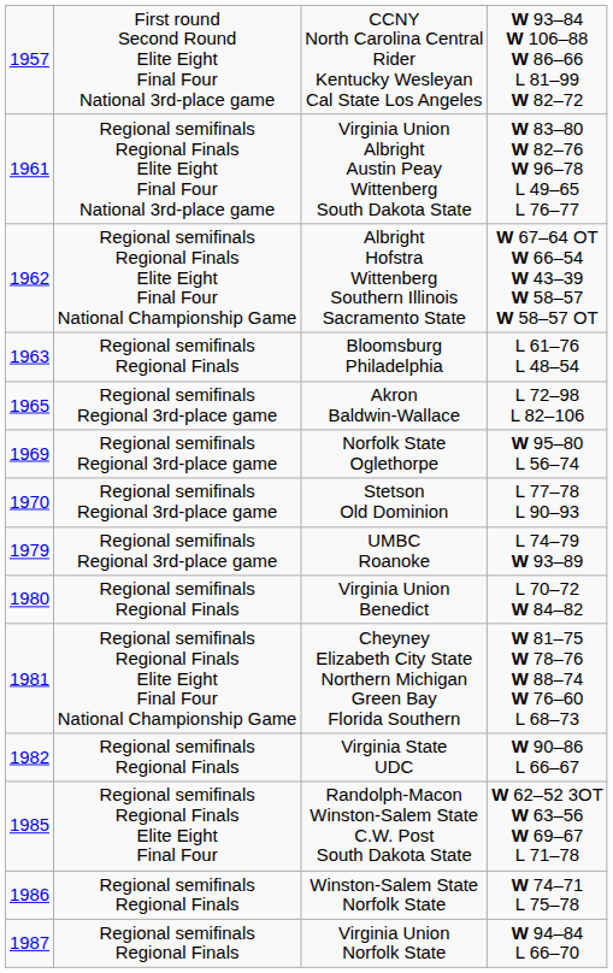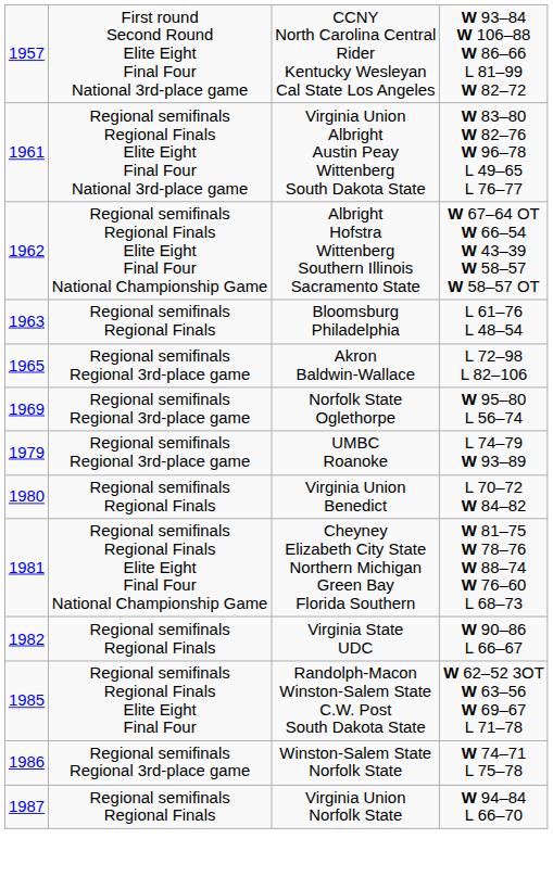- row: 1970 | Regional semifinals Regional 3rd-place game | Stetson Old Dominion | L 77–78 L 90–93
Winston-Salem State Norfolk State | column 2: Regional semifinals Regional Finals -> Regional semifinals Regional 3rd-place game
